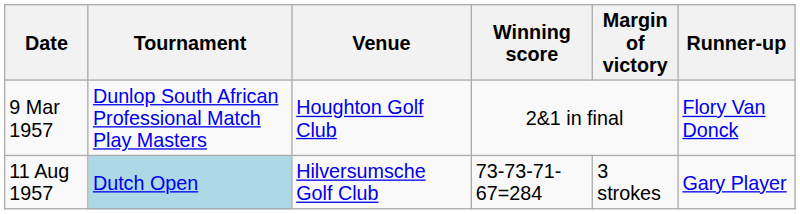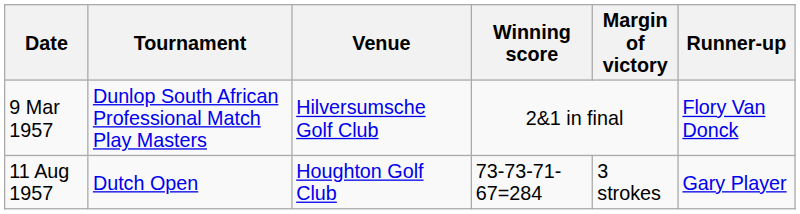9 Mar 1957 | Venue: Houghton Golf Club -> Hilversumsche Golf Club
11 Aug 1957 | Tournament: lightblue background -> no background
11 Aug 1957 | Venue: Hilversumsche Golf Club -> Houghton Golf Club
